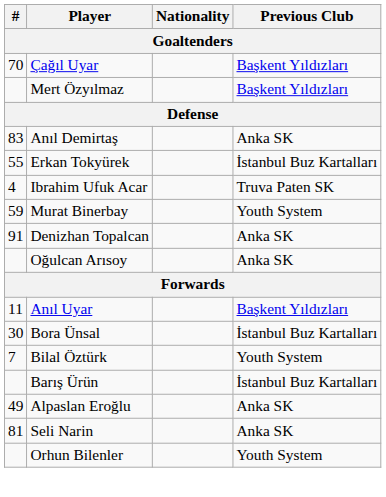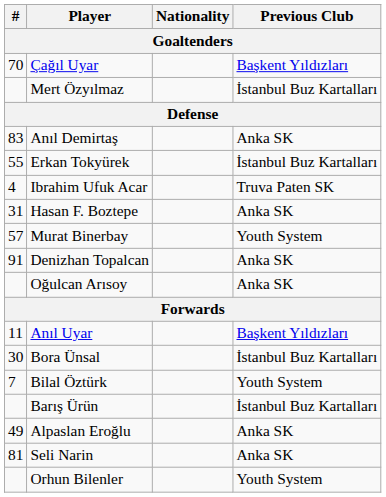Mert Özyılmaz | Previous Club: Başkent Yıldızları -> İstanbul Buz Kartalları
+ row: 31 | Hasan F. Boztepe | Anka SK
Murat Binerbay | #: 59 -> 57
